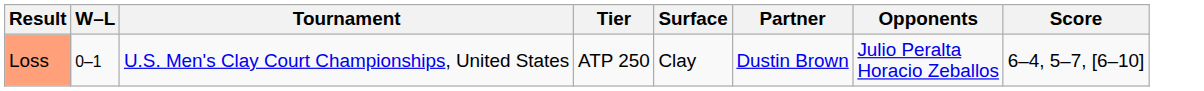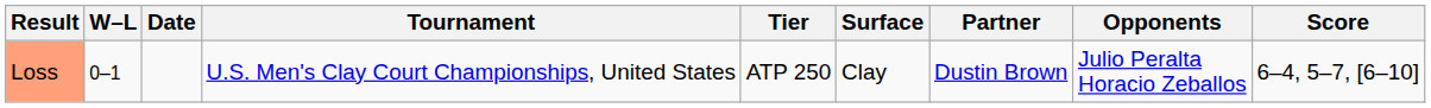+ column: Date
